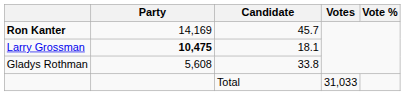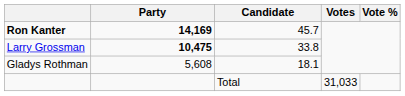Ron Kanter | Party: normal -> bold
Larry Grossman | Candidate: 18.1 -> 33.8
Gladys Rothman | Candidate: 33.8 -> 18.1
